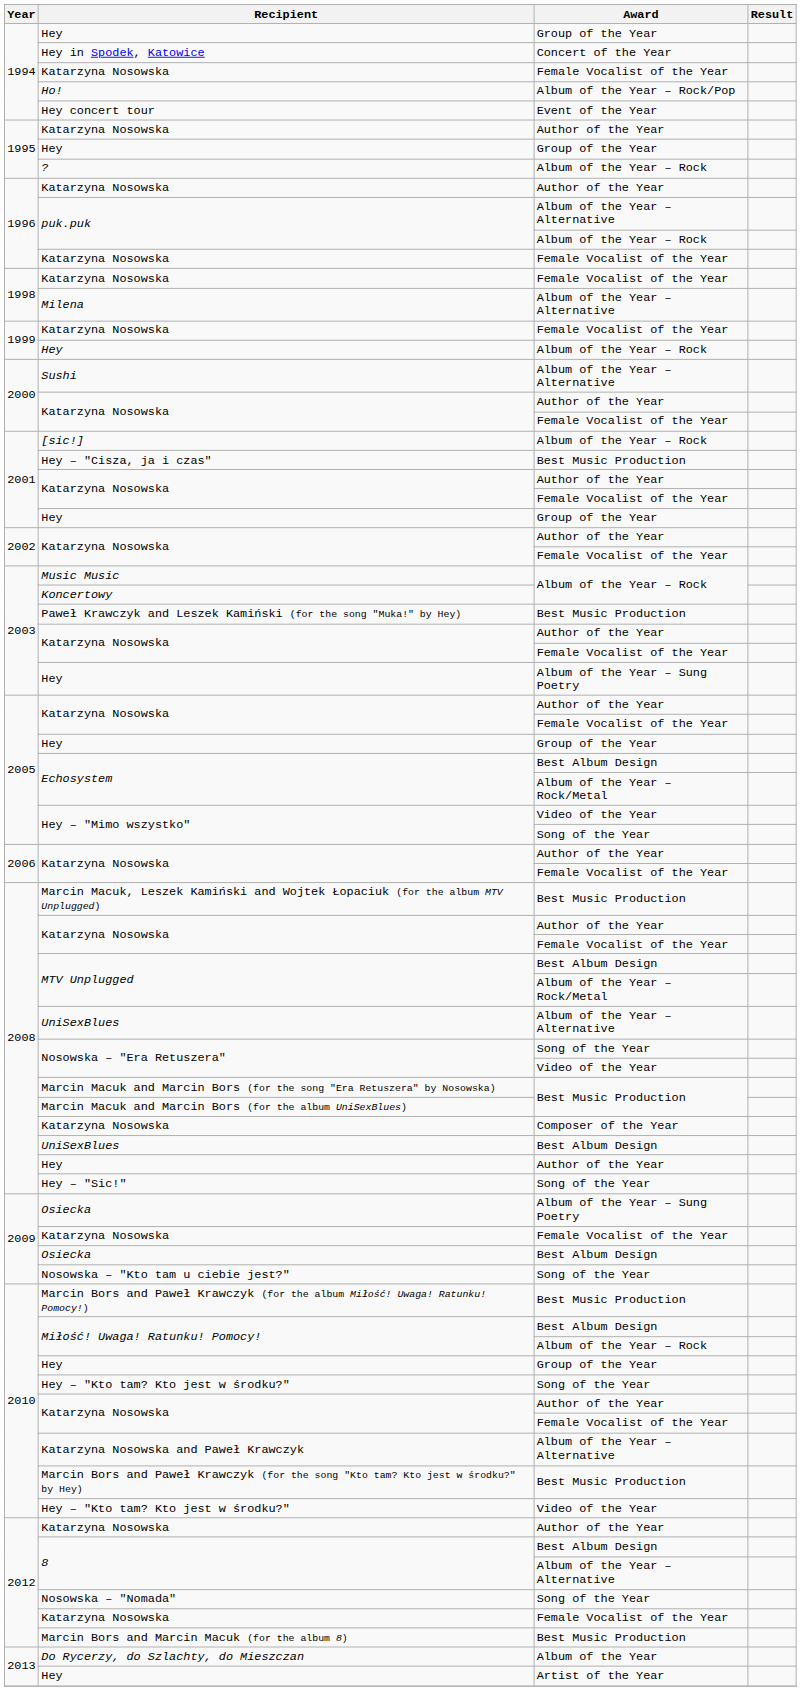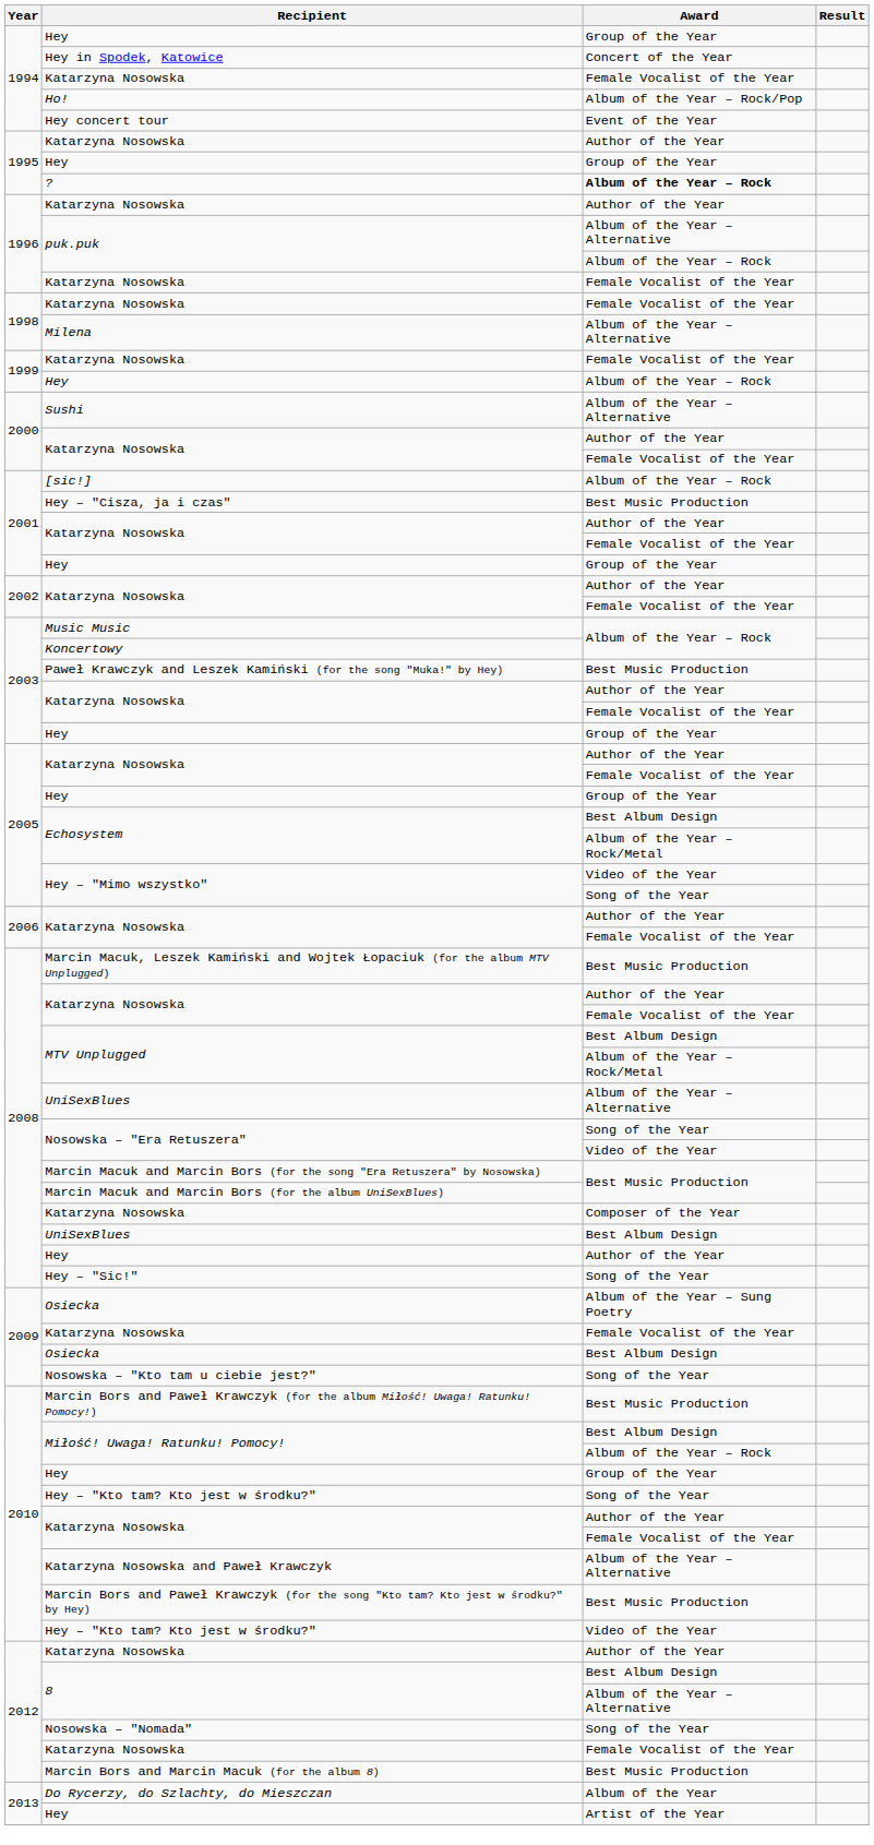? | Award: normal -> bold
2003 / Hey | Award: Album of the Year – Sung Poetry -> Group of the Year
